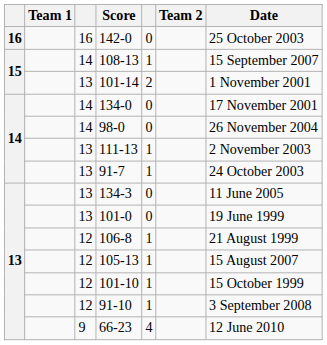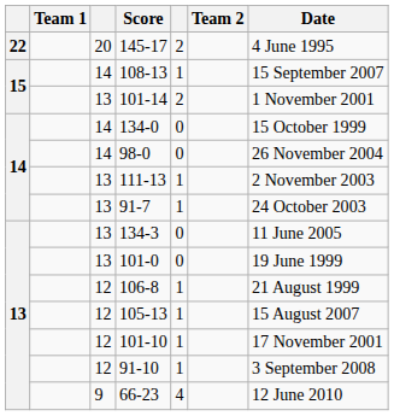+ row: 22 | 20 | 145-17 | 2 | 4 June 1995
- row: 16 | 16 | 142-0 | 0 | 25 October 2003
134-0 | Date: 17 November 2001 -> 15 October 1999
101-10 | Date: 15 October 1999 -> 17 November 2001
